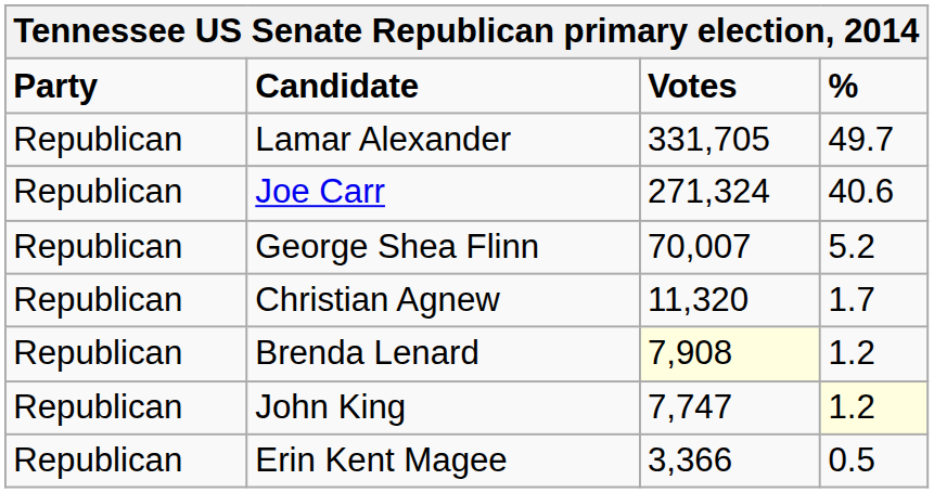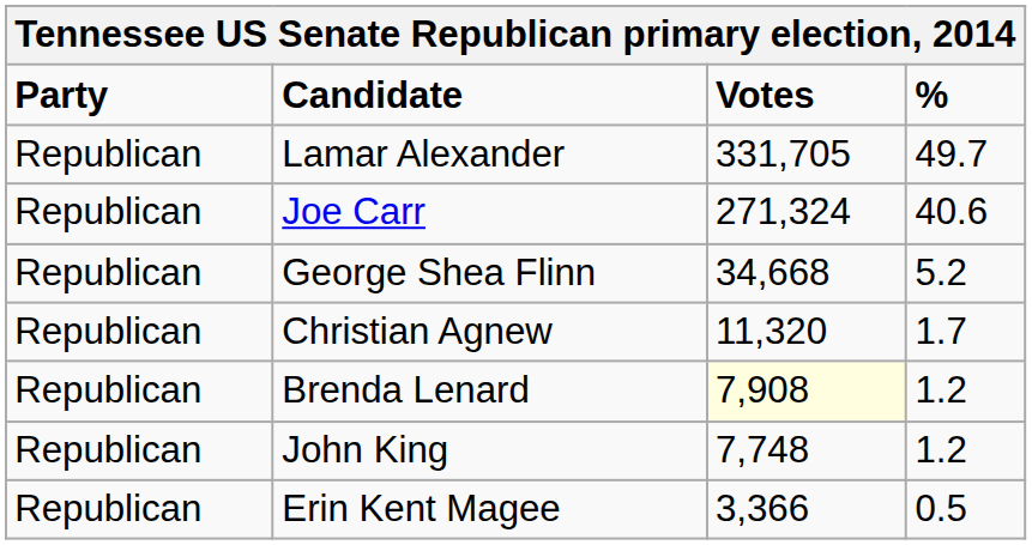George Shea Flinn | Votes: 70,007 -> 34,668
John King | Votes: 7,747 -> 7,748
John King | %: lightyellow background -> no background
